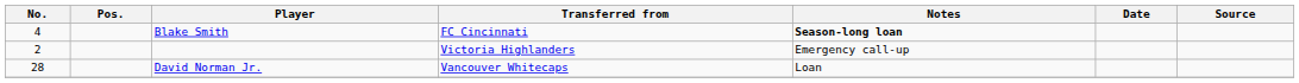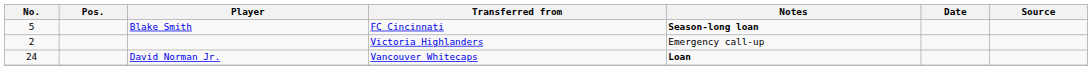Blake Smith | No.: 4 -> 5
David Norman Jr. | No.: 28 -> 24
David Norman Jr. | Notes: normal -> bold
